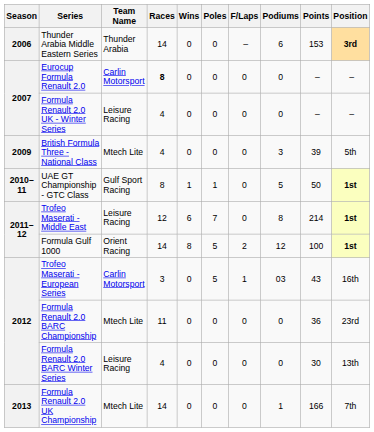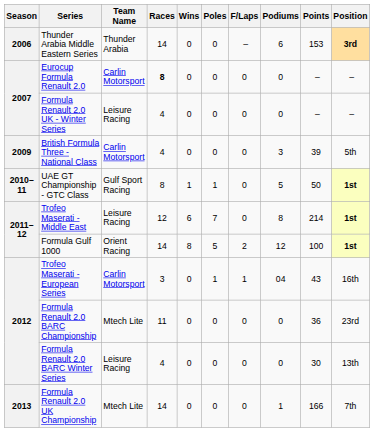British Formula Three - National Class | Team Name: Mtech Lite -> Carlin Motorsport
Trofeo Maserati - European Series | Poles: 5 -> 1
Trofeo Maserati - European Series | Podiums: 03 -> 04
